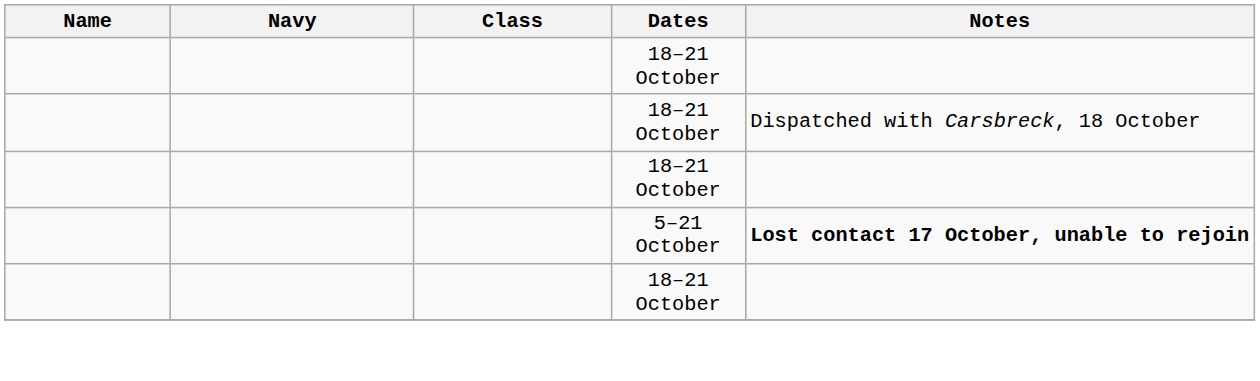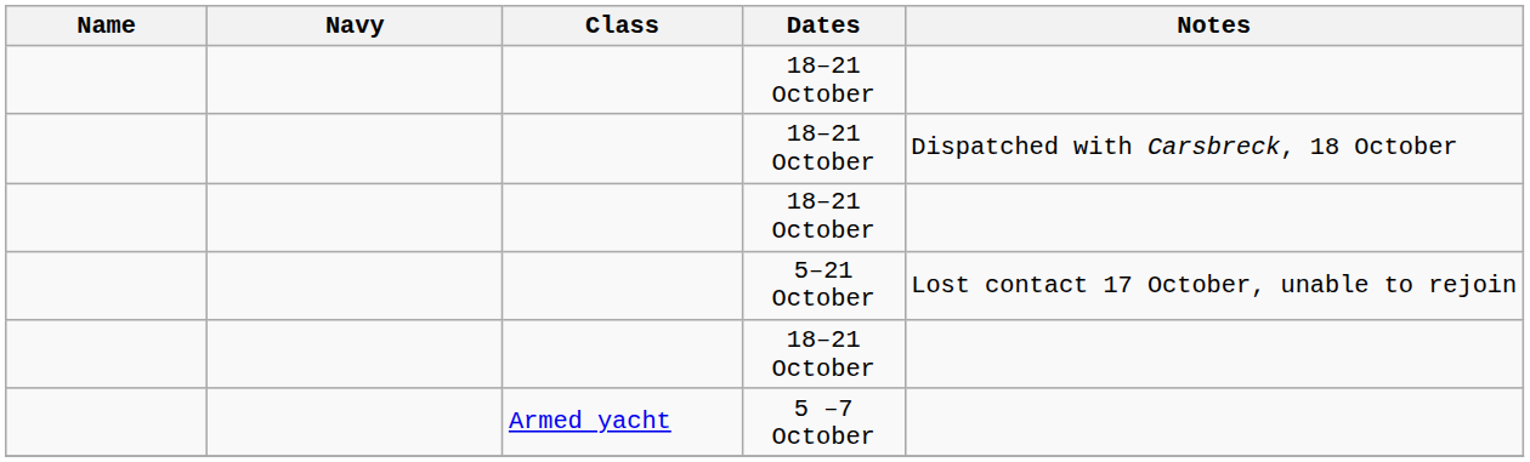5–21 October | Notes: bold -> normal
+ row: Armed yacht | 5 –7 October
